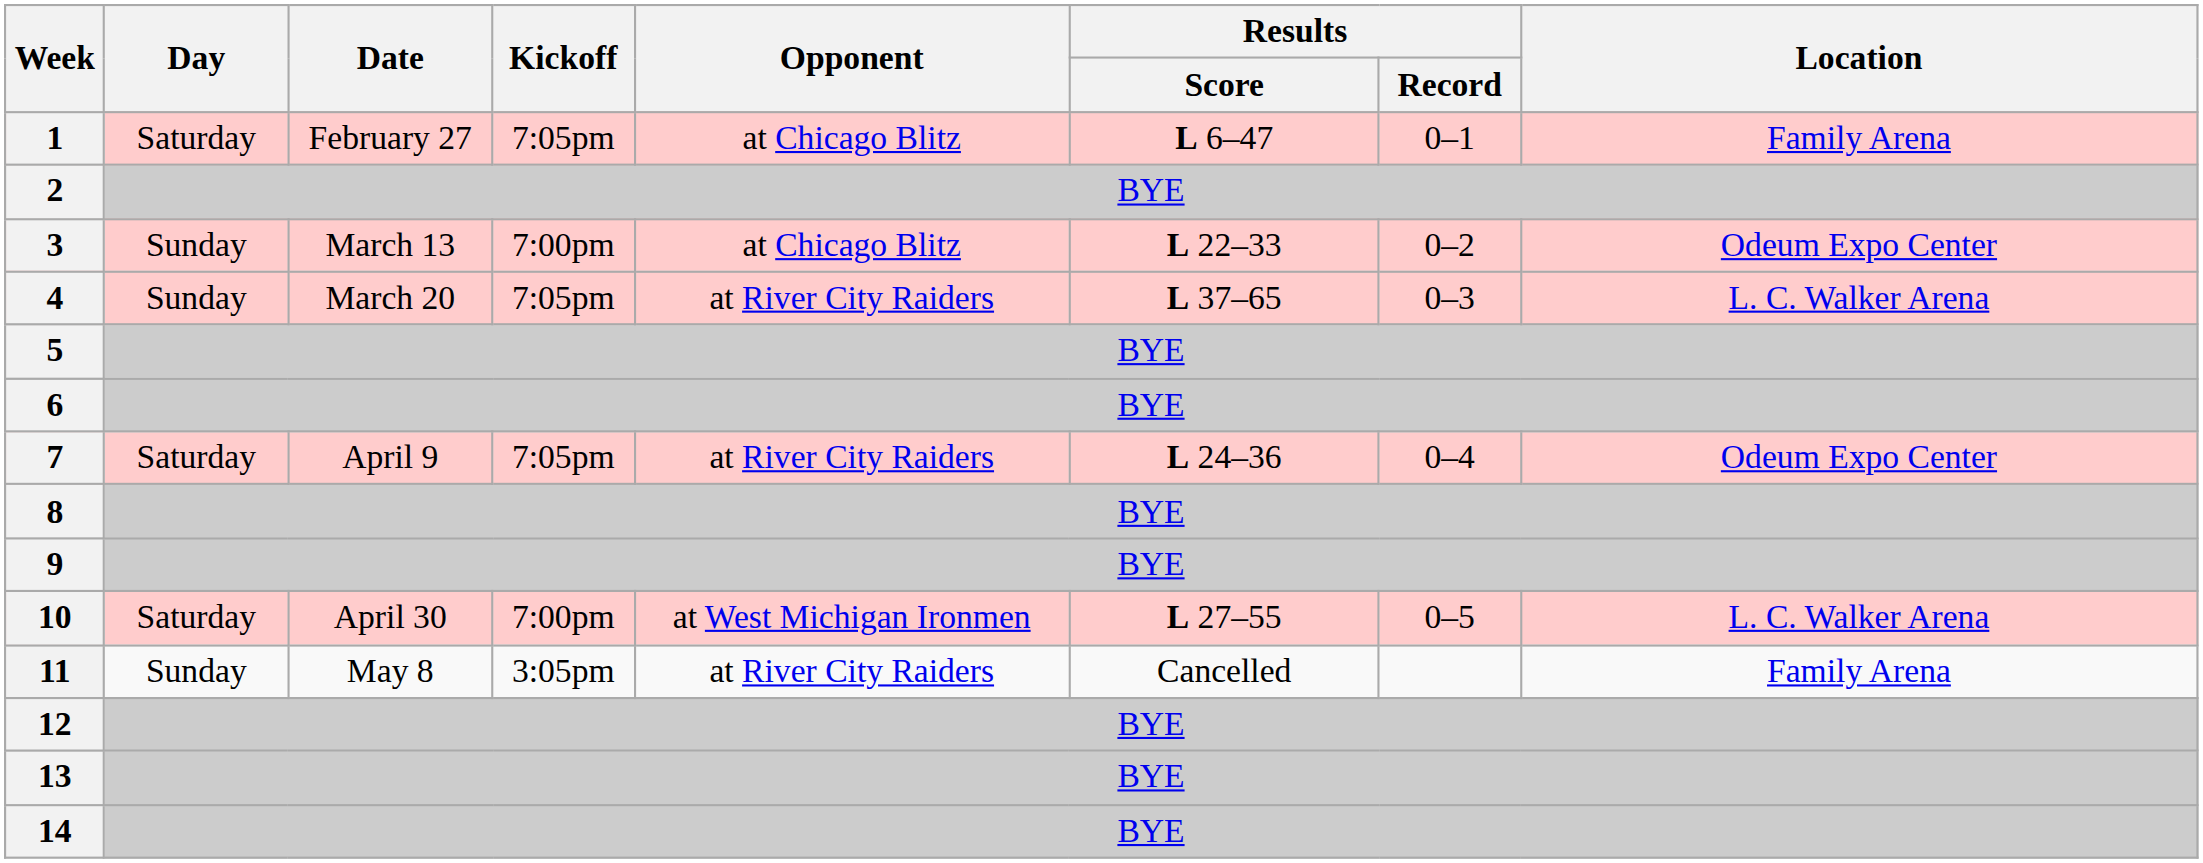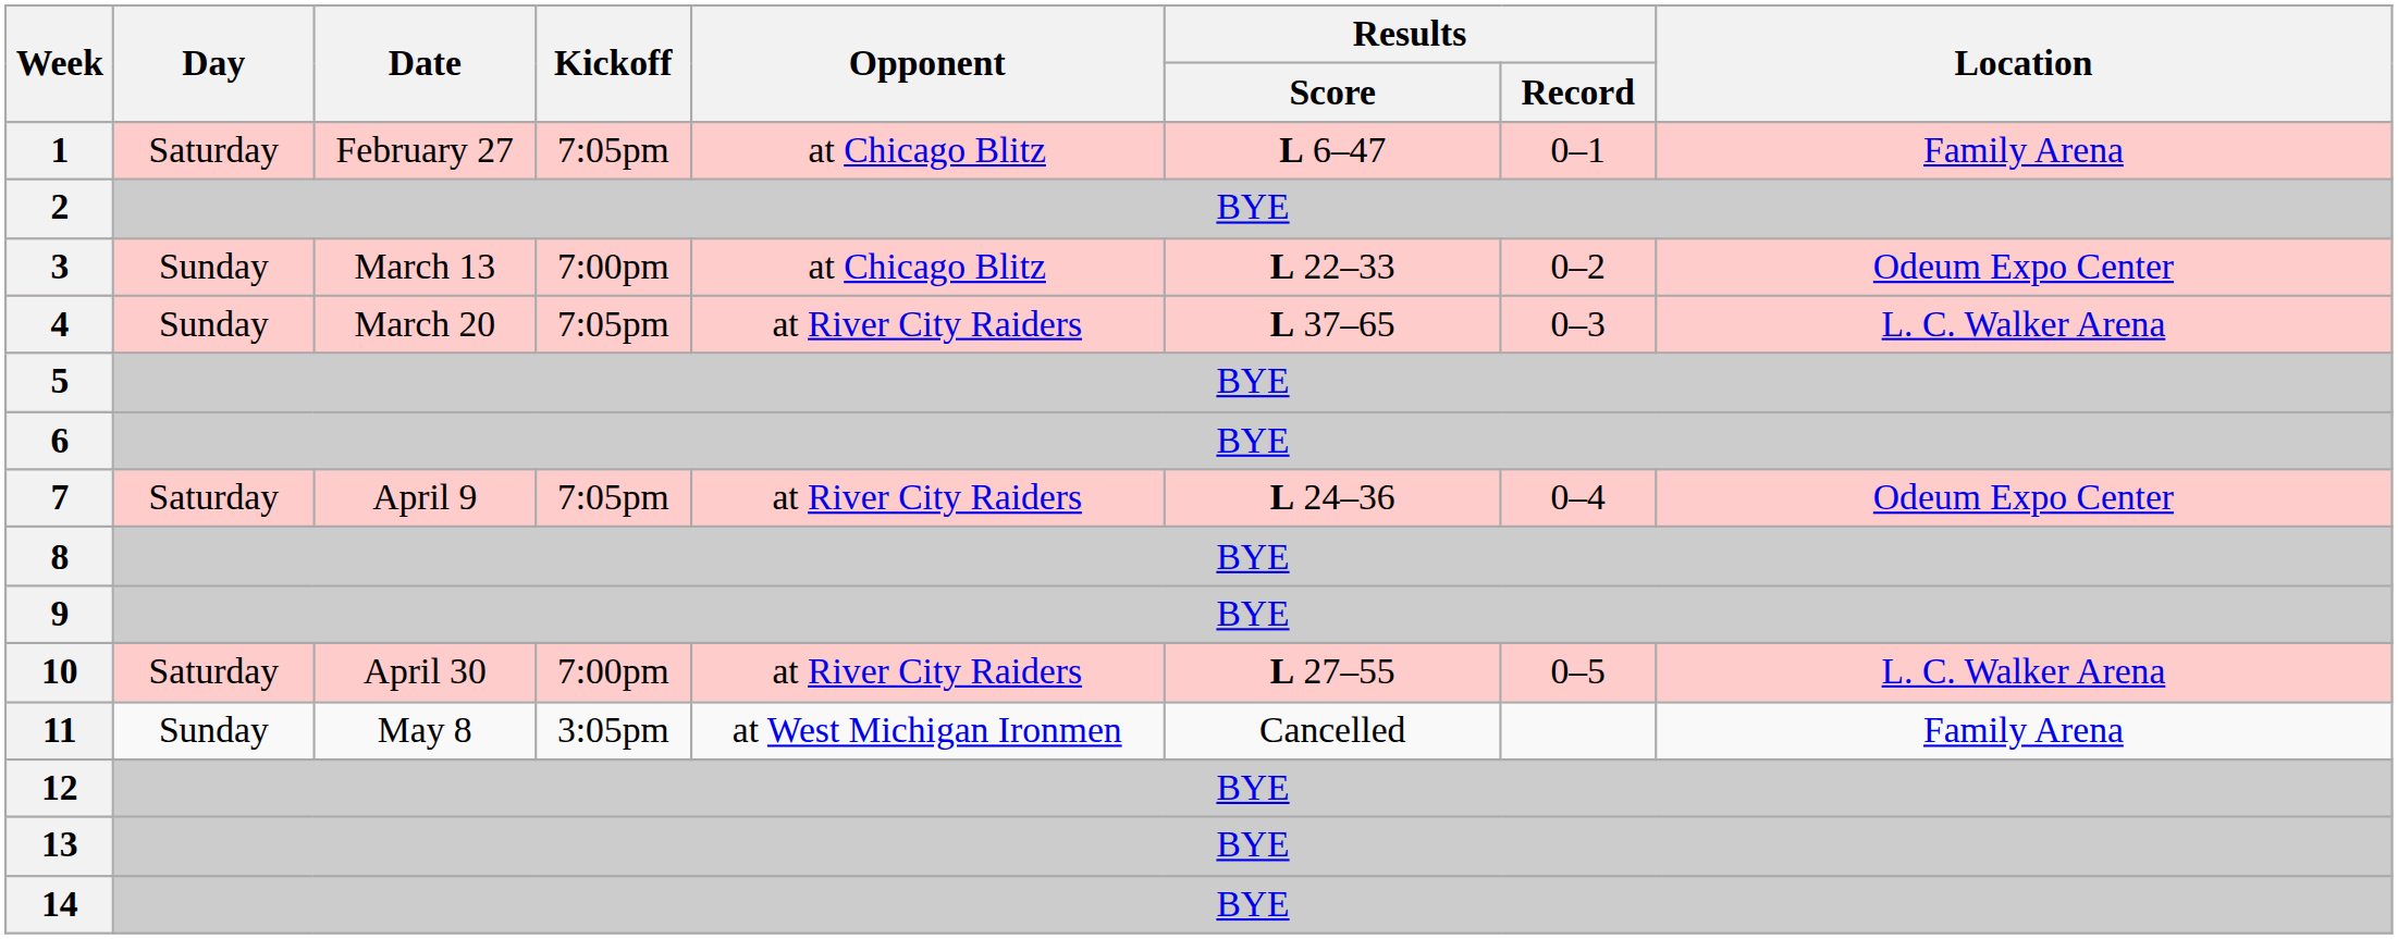10 | Opponent: at West Michigan Ironmen -> at River City Raiders
11 | Opponent: at River City Raiders -> at West Michigan Ironmen
